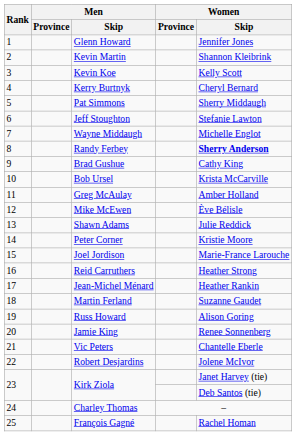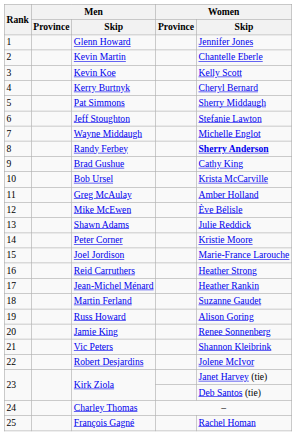Kevin Martin | Women / Skip: Shannon Kleibrink -> Chantelle Eberle
Vic Peters | Women / Skip: Chantelle Eberle -> Shannon Kleibrink
